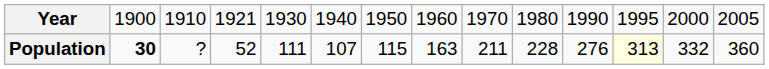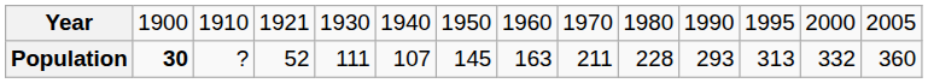Population | column 7: 115 -> 145
Population | column 11: 276 -> 293
Population | column 12: lightyellow background -> no background
